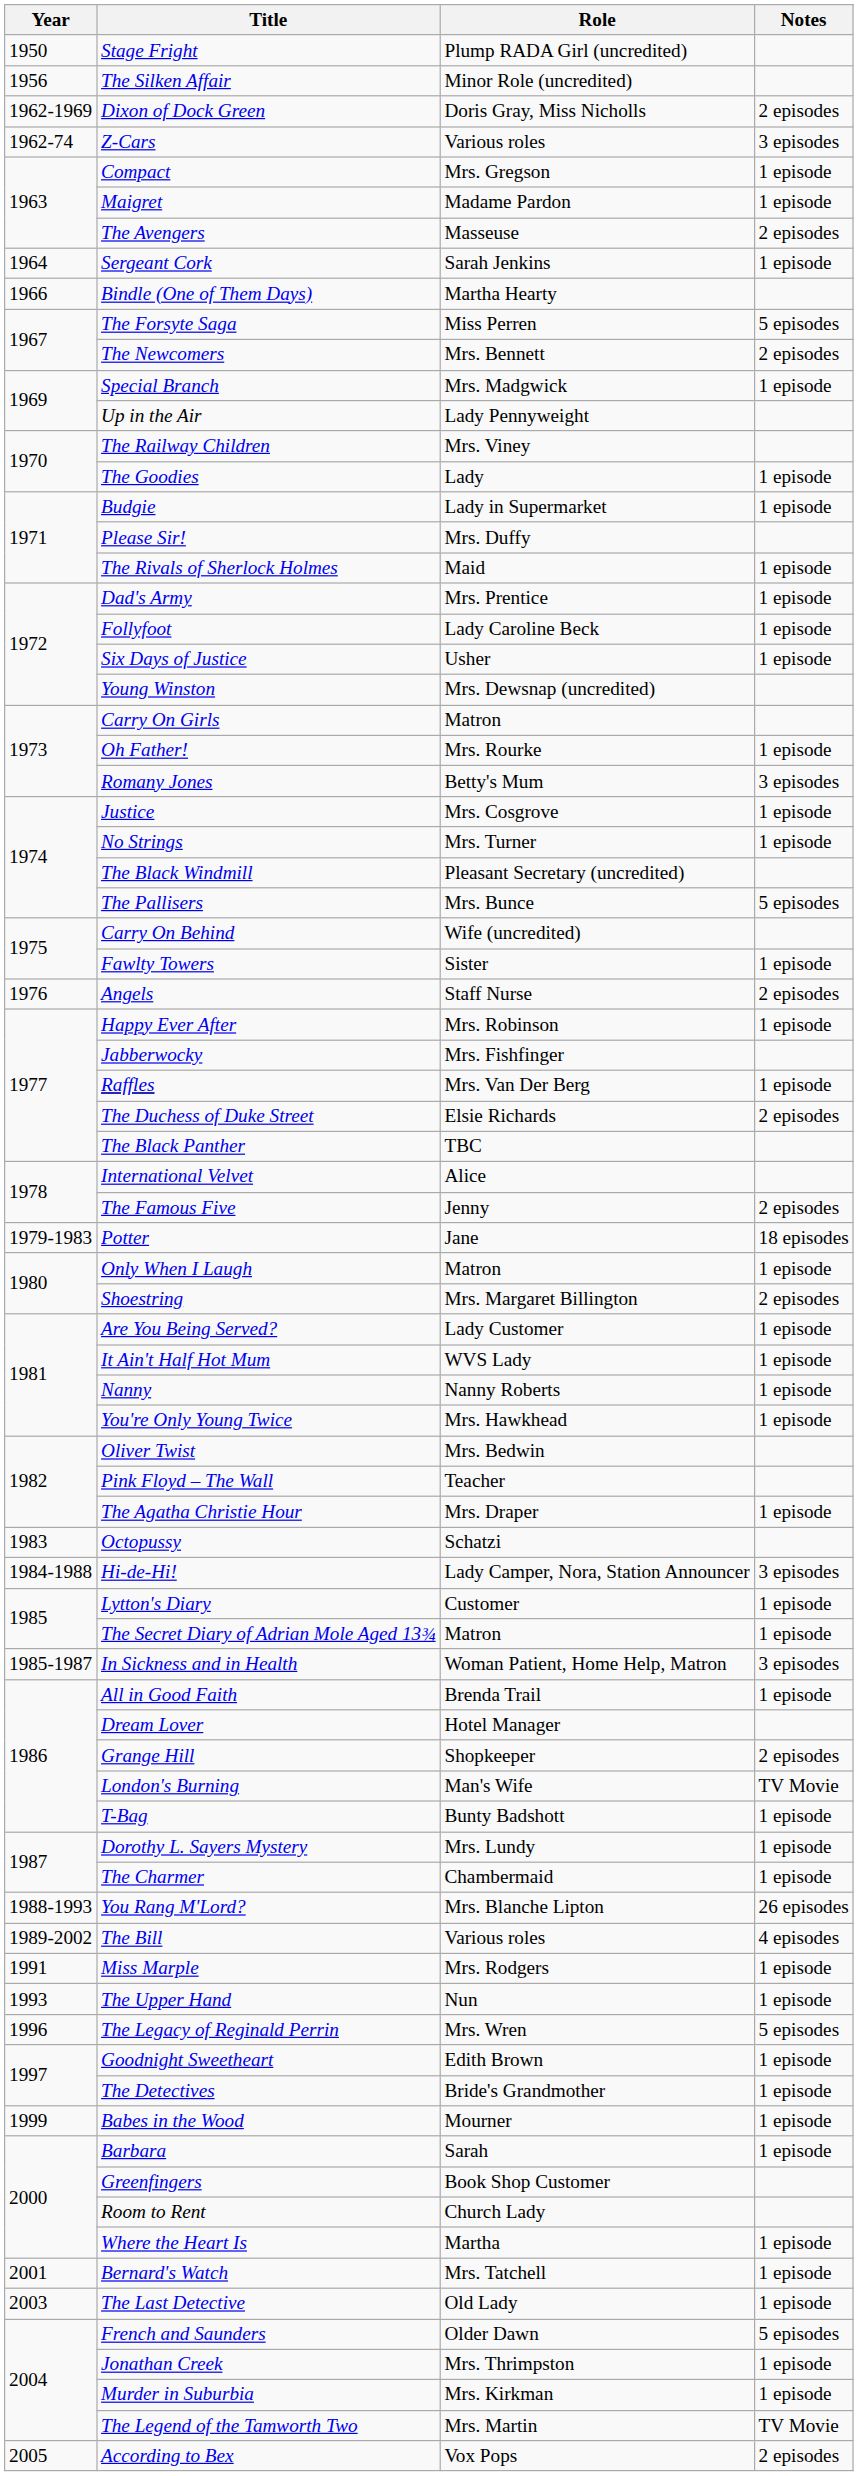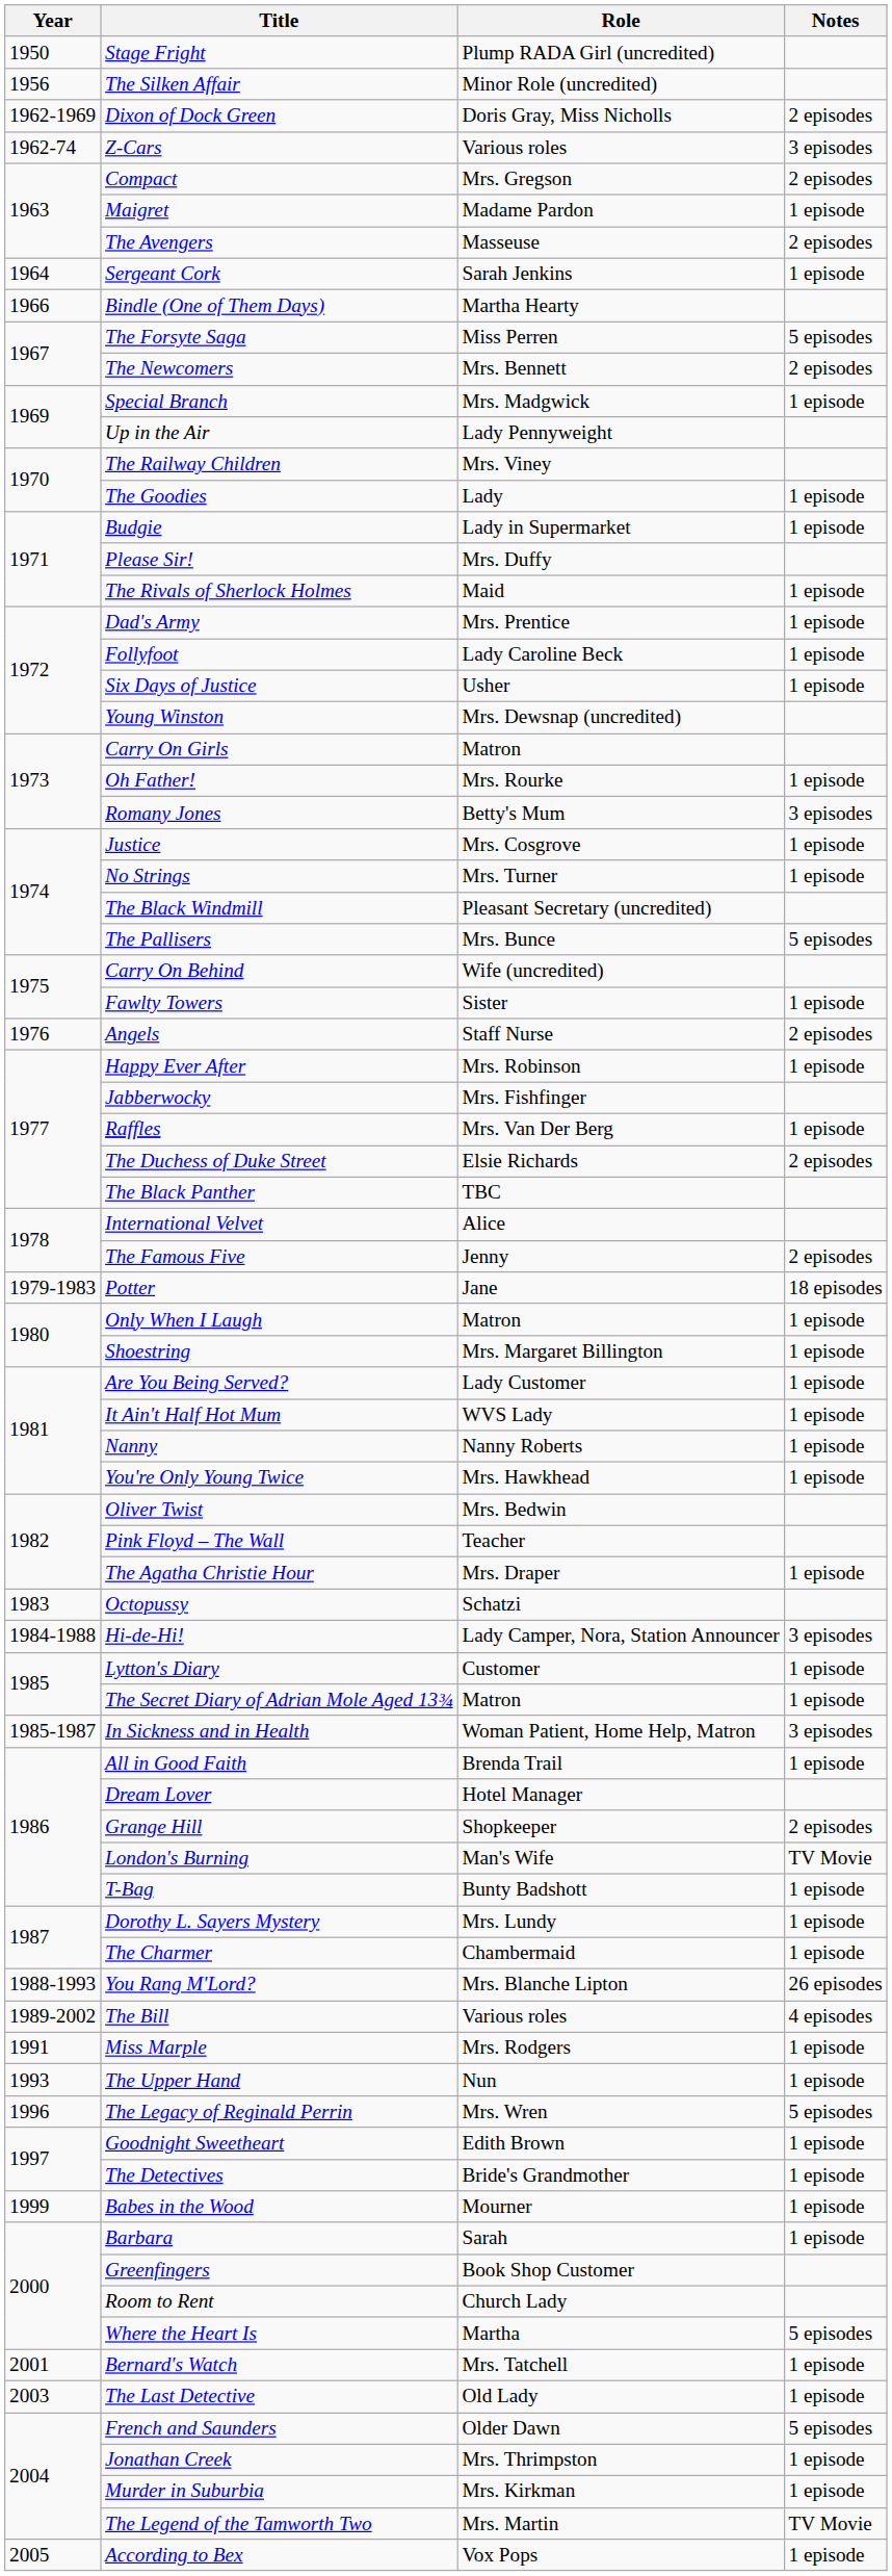Compact | Notes: 1 episode -> 2 episodes
Shoestring | Notes: 2 episodes -> 1 episode
Where the Heart Is | Notes: 1 episode -> 5 episodes
According to Bex | Notes: 2 episodes -> 1 episode
